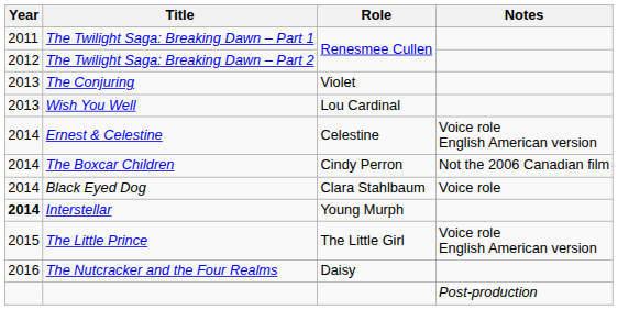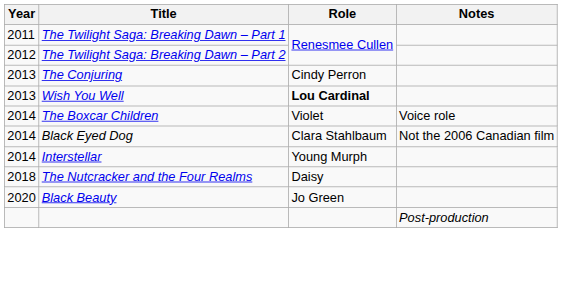The Conjuring | Role: Violet -> Cindy Perron
Wish You Well | Role: normal -> bold
- row: 2014 | Ernest & Celestine | Celestine | Voice role English American version
The Boxcar Children | Role: Cindy Perron -> Violet
The Boxcar Children | Notes: Not the 2006 Canadian film -> Voice role
Black Eyed Dog | Notes: Voice role -> Not the 2006 Canadian film
Interstellar | Year: bold -> normal
- row: 2015 | The Little Prince | The Little Girl | Voice role English American version
The Nutcracker and the Four Realms | Year: 2016 -> 2018
+ row: 2020 | Black Beauty | Jo Green
